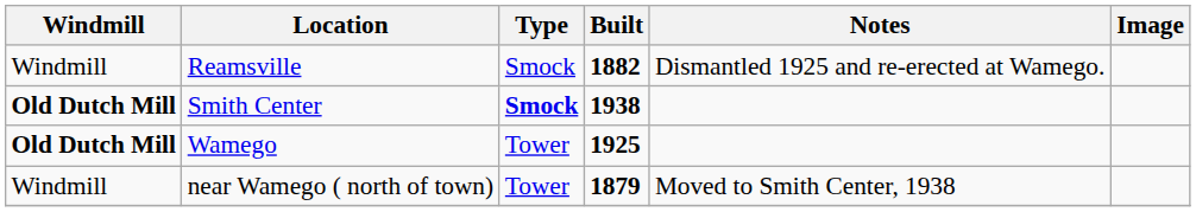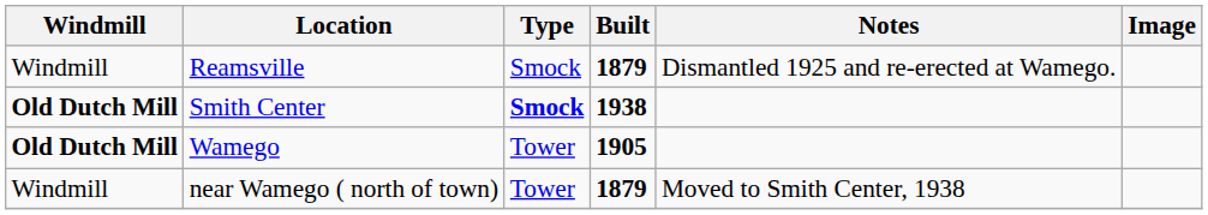Reamsville | Built: 1882 -> 1879
Wamego | Built: 1925 -> 1905
